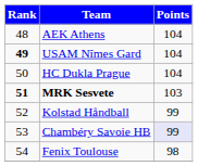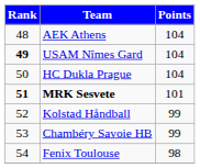MRK Sesvete | Points: 103 -> 101
Chambéry Savoie HB | Points: lavender background -> no background
